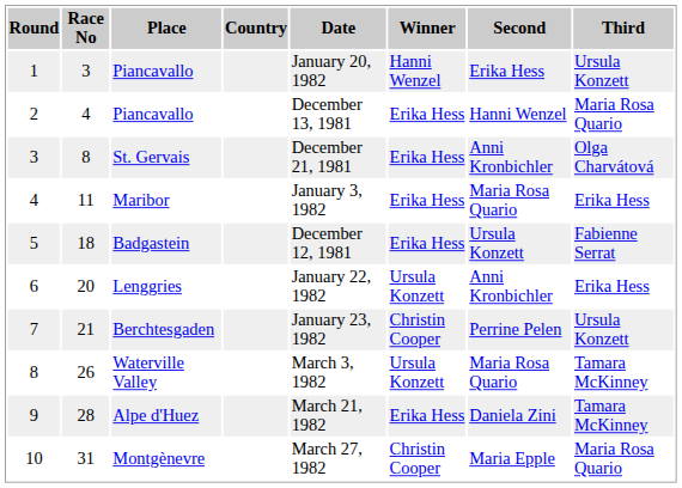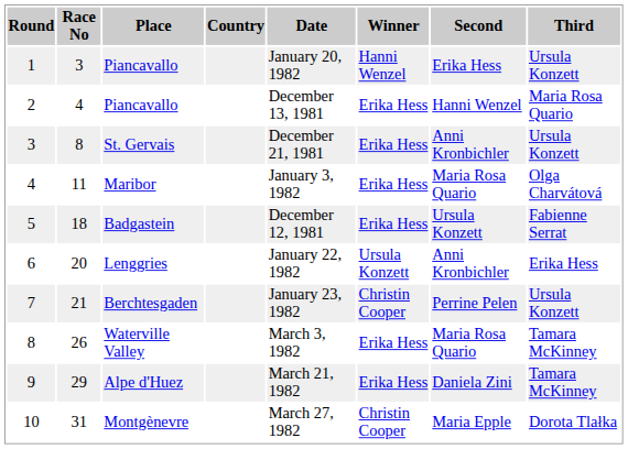St. Gervais | Third: Olga Charvátová -> Ursula Konzett
Maribor | Third: Erika Hess -> Olga Charvátová
Waterville Valley | Winner: Ursula Konzett -> Erika Hess
Alpe d'Huez | Race No: 28 -> 29
Montgènevre | Third: Maria Rosa Quario -> Dorota Tlałka
